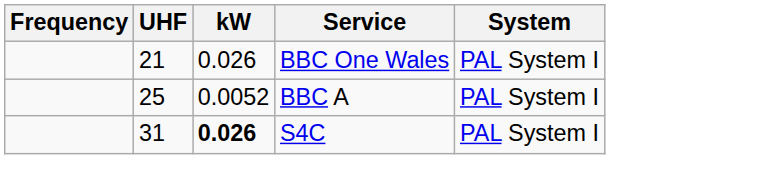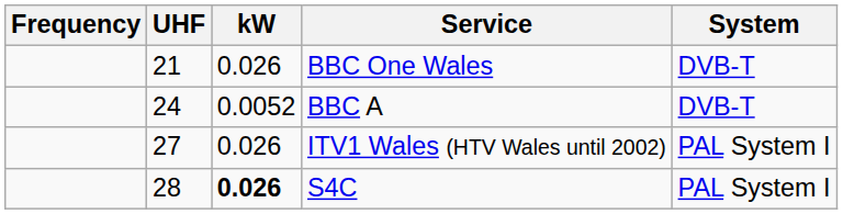BBC One Wales | System: PAL System I -> DVB-T
BBC A | UHF: 25 -> 24
BBC A | System: PAL System I -> DVB-T
+ row: 27 | 0.026 | ITV1 Wales (HTV Wales until 2002) | PAL System I
S4C | UHF: 31 -> 28
